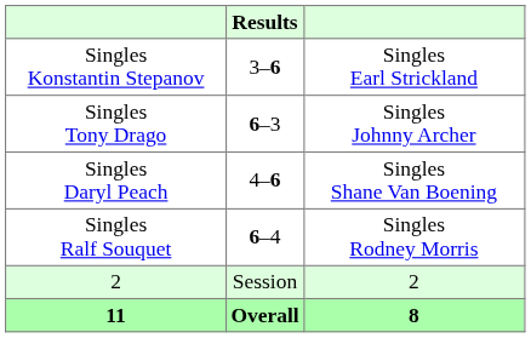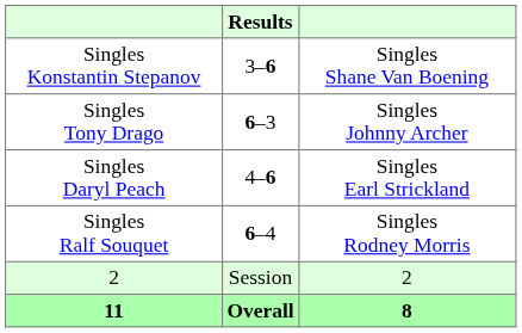Singles Konstantin Stepanov | column 3: Singles Earl Strickland -> Singles Shane Van Boening
Singles Daryl Peach | column 3: Singles Shane Van Boening -> Singles Earl Strickland
